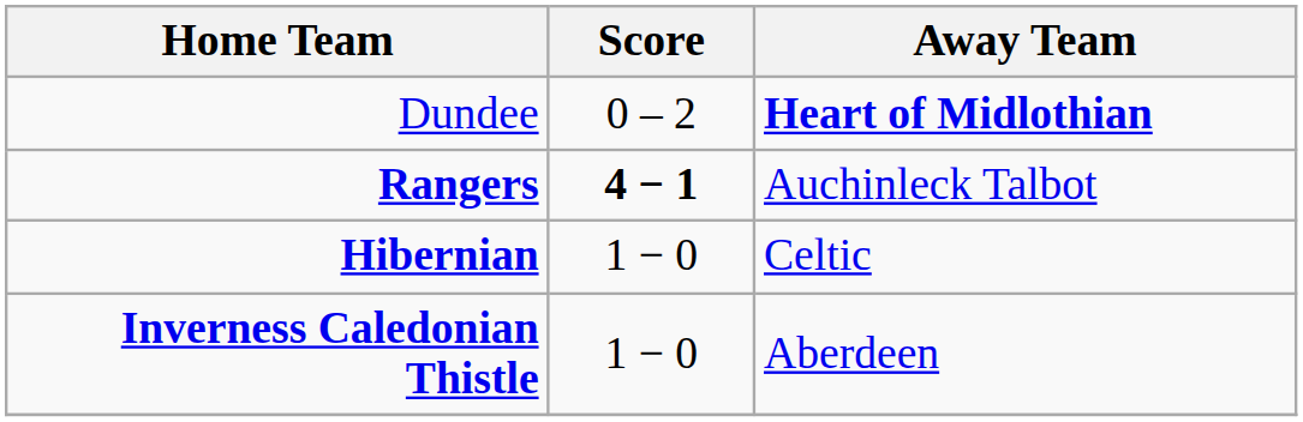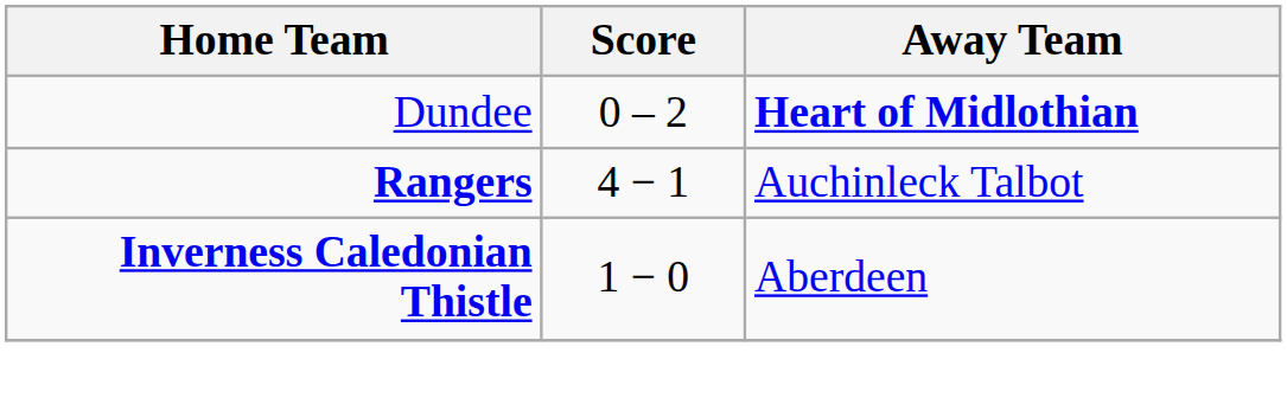Rangers | Score: bold -> normal
- row: Hibernian | 1 − 0 | Celtic
